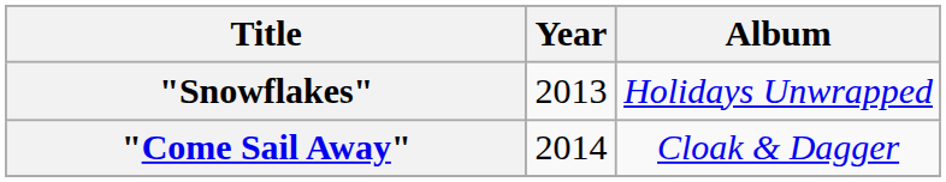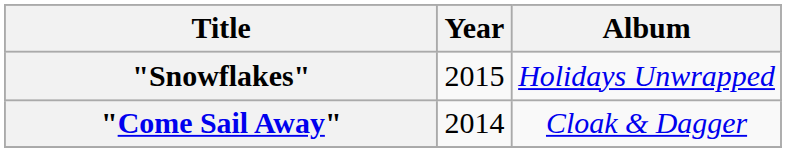"Snowflakes" | Year: 2013 -> 2015
